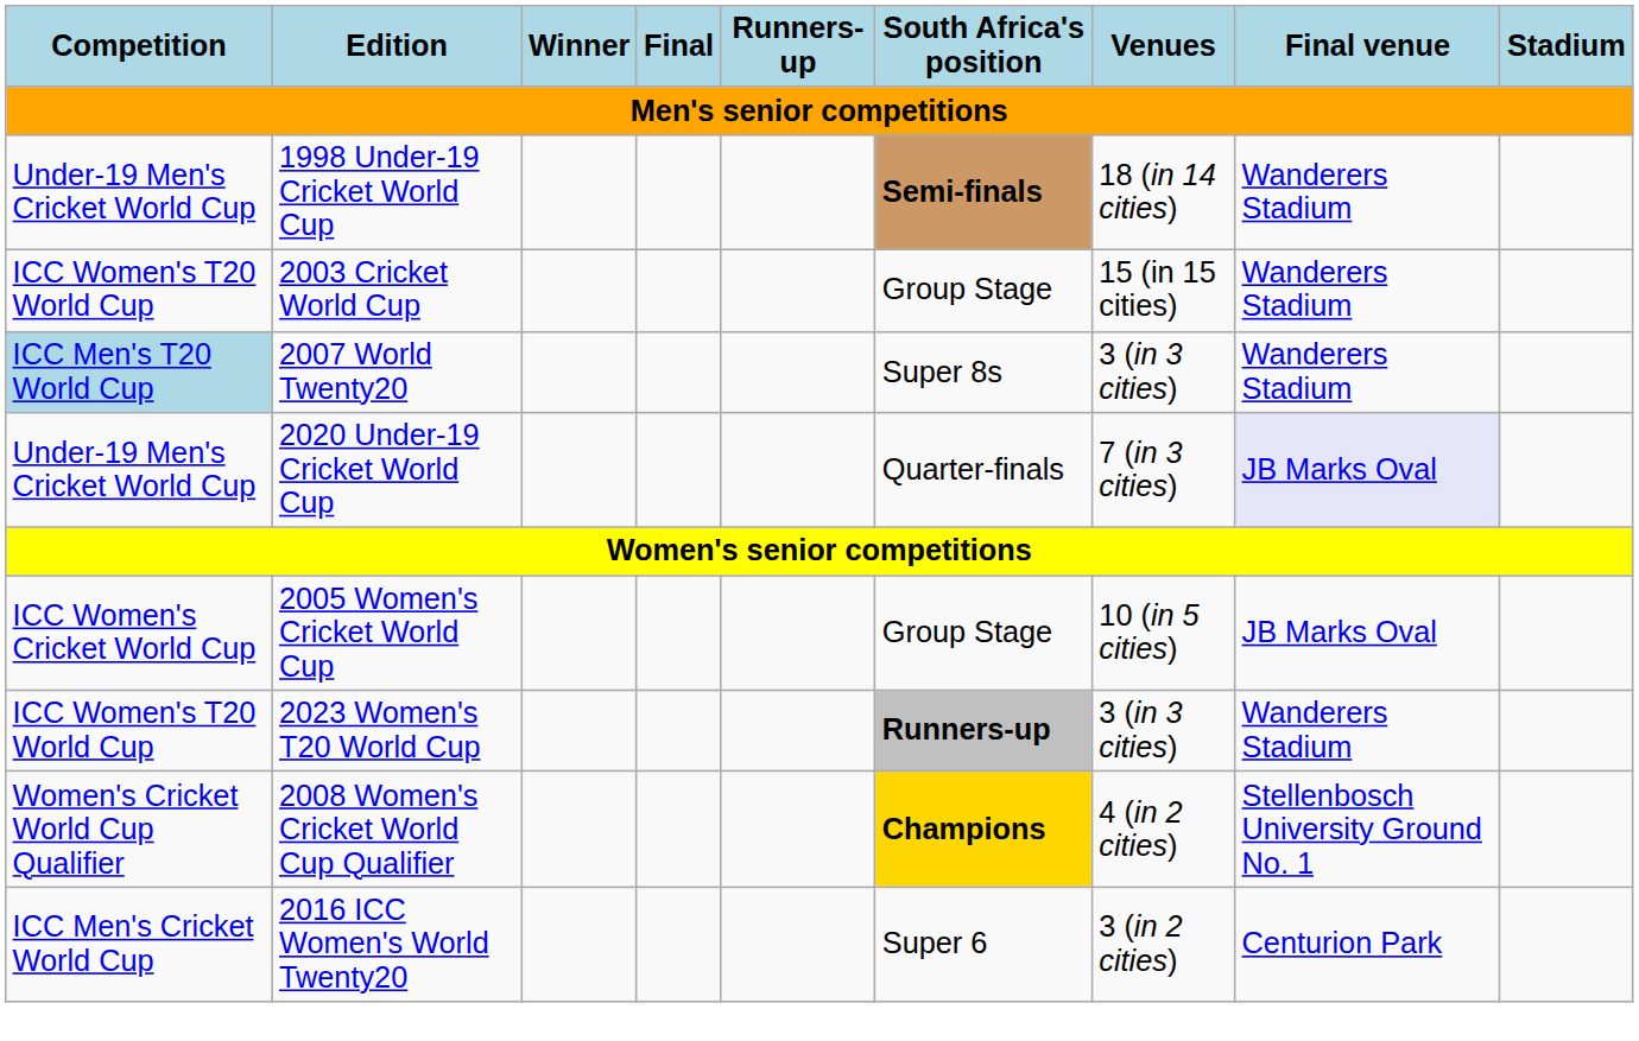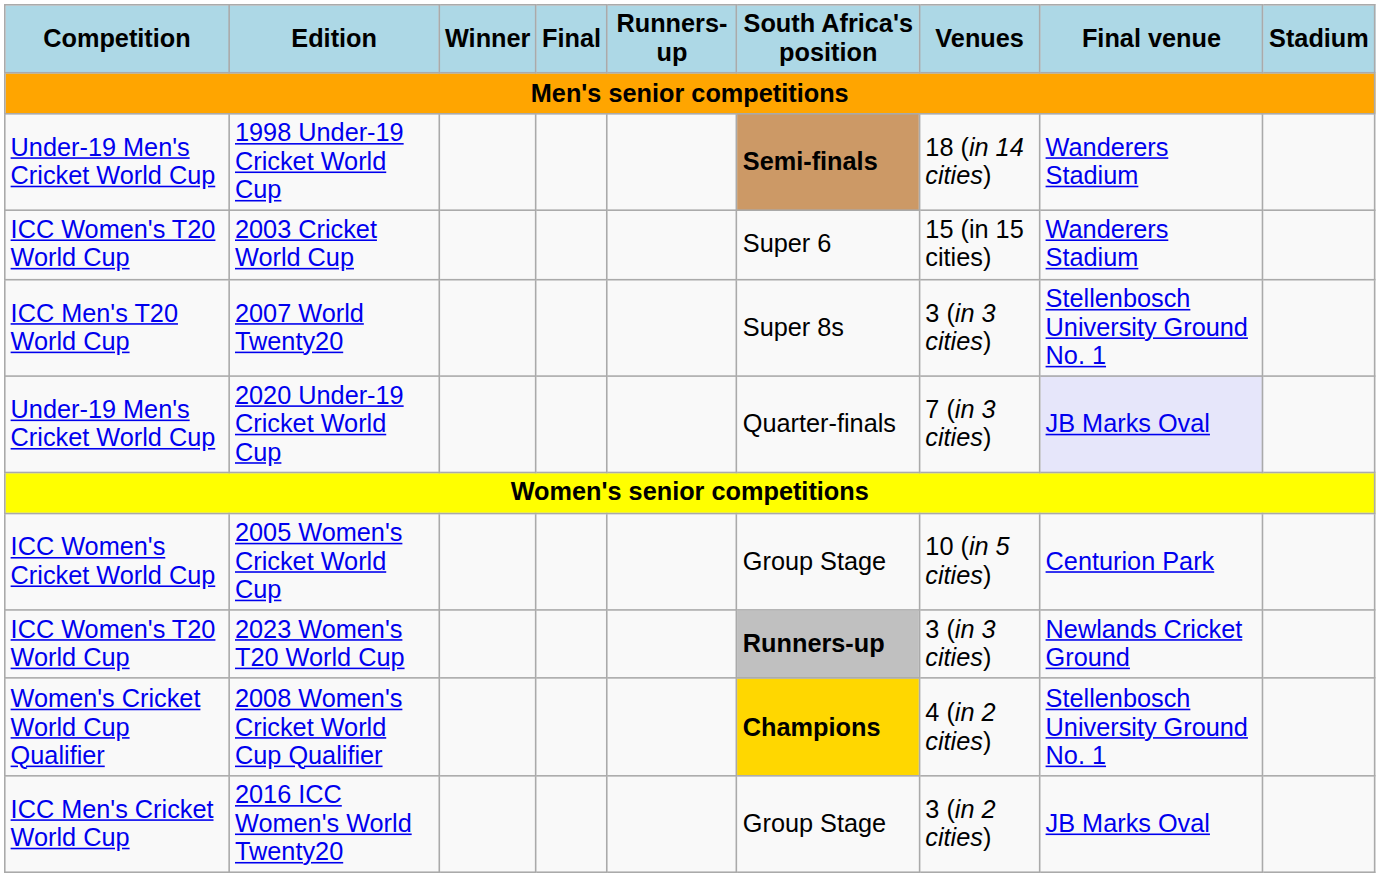2003 Cricket World Cup | South Africa's position: Group Stage -> Super 6
2007 World Twenty20 | Competition: lightblue background -> no background
2007 World Twenty20 | Final venue: Wanderers Stadium -> Stellenbosch University Ground No. 1
2005 Women's Cricket World Cup | Final venue: JB Marks Oval -> Centurion Park
2023 Women's T20 World Cup | Final venue: Wanderers Stadium -> Newlands Cricket Ground
2016 ICC Women's World Twenty20 | South Africa's position: Super 6 -> Group Stage
2016 ICC Women's World Twenty20 | Final venue: Centurion Park -> JB Marks Oval
